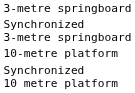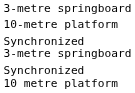rows swapped: 10-metre platform <-> Synchronized 3-metre springboard
